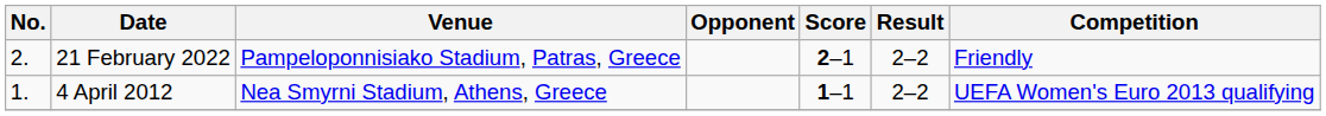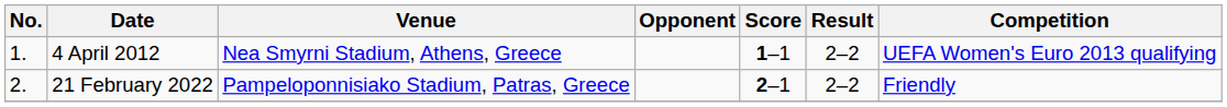rows swapped: 4 April 2012 <-> 21 February 2022
